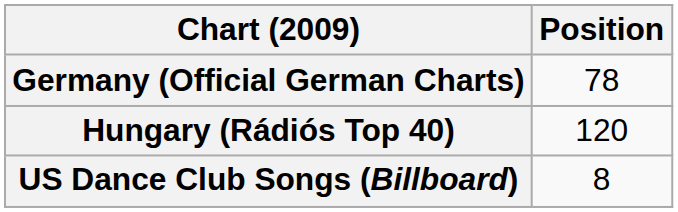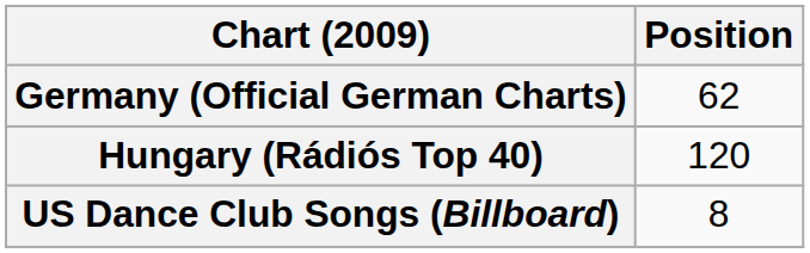Germany (Official German Charts) | Position: 78 -> 62
